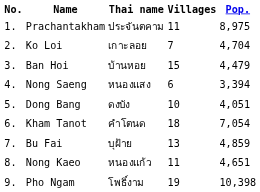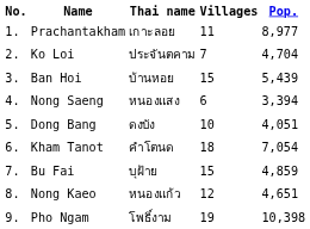Prachantakham | Thai name: ประจันตคาม -> เกาะลอย
Prachantakham | Pop.: 8,975 -> 8,977
Ko Loi | Thai name: เกาะลอย -> ประจันตคาม
Ban Hoi | Pop.: 4,479 -> 5,439
Bu Fai | Villages: 13 -> 15
Nong Kaeo | Villages: 11 -> 12
